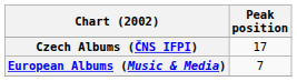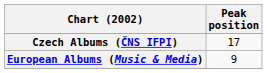European Albums (Music & Media) | Peak position: 7 -> 9
